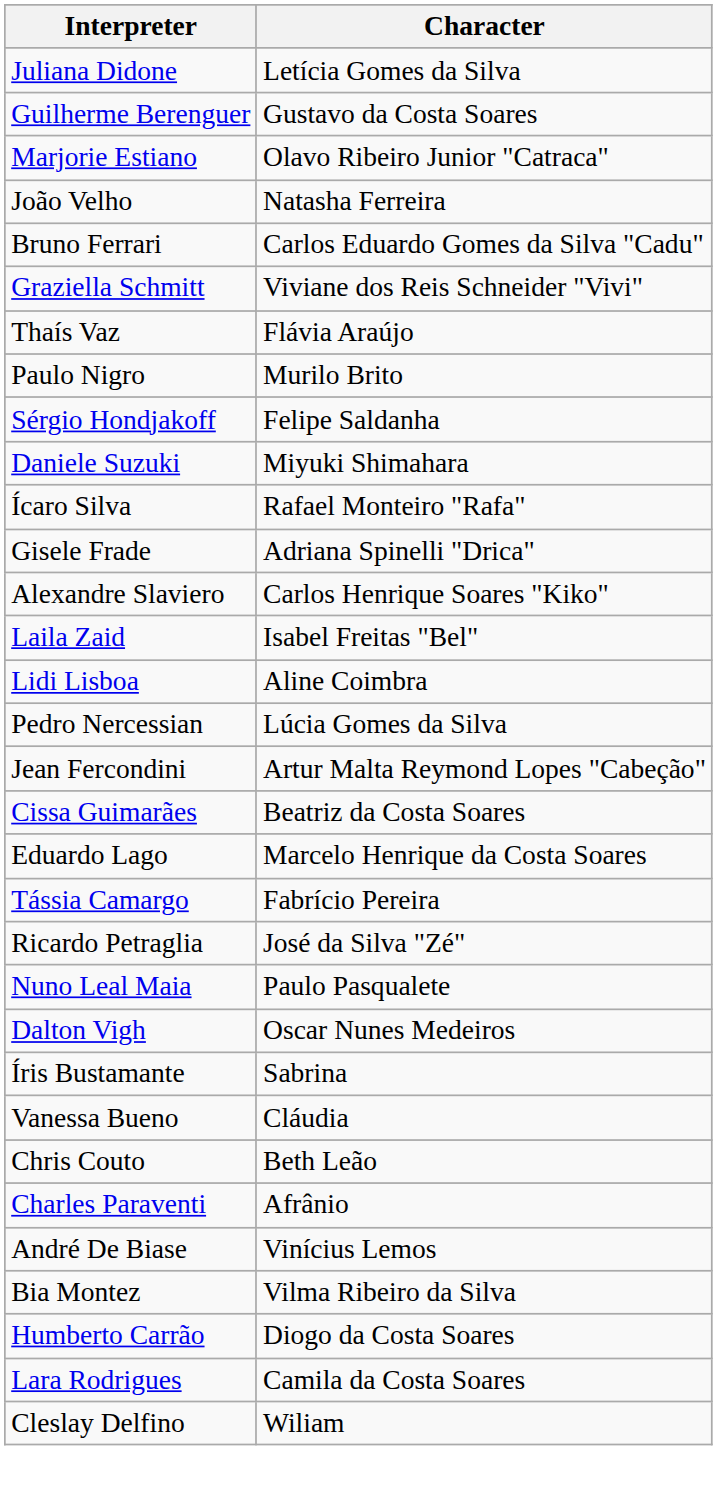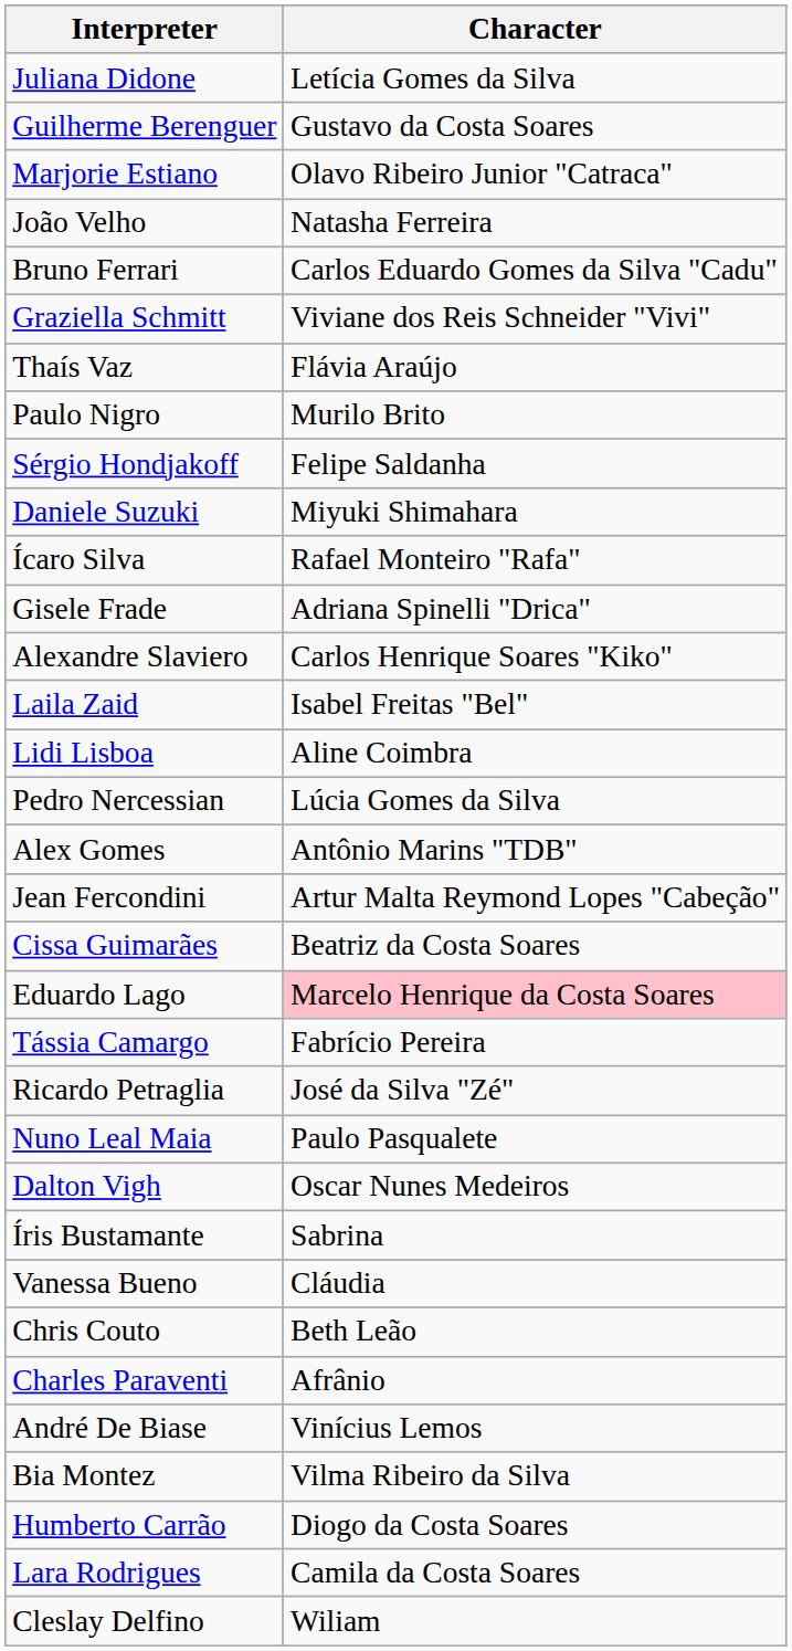+ row: Alex Gomes | Antônio Marins "TDB"
Eduardo Lago | Character: no background -> pink background
